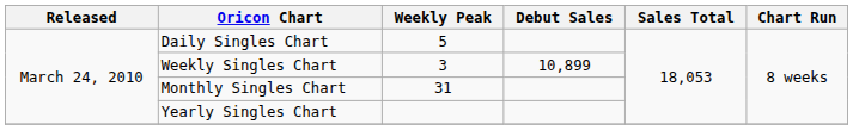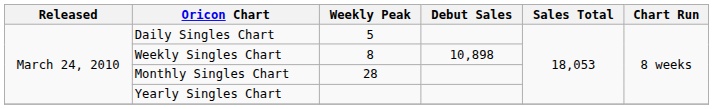Weekly Singles Chart | Weekly Peak: 3 -> 8
Weekly Singles Chart | Debut Sales: 10,899 -> 10,898
Monthly Singles Chart | Weekly Peak: 31 -> 28
